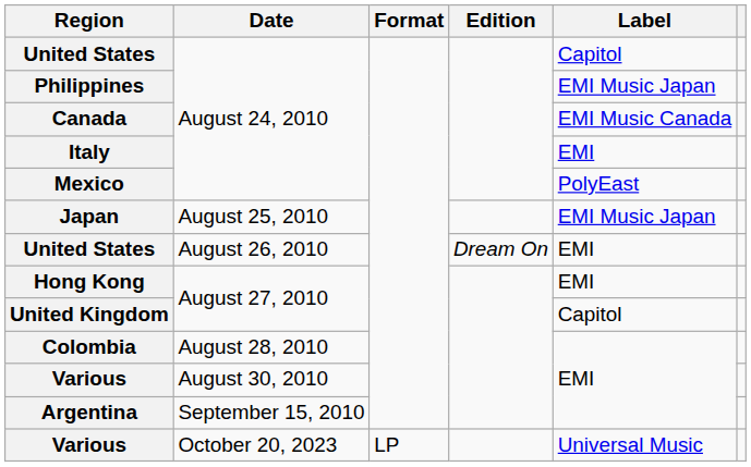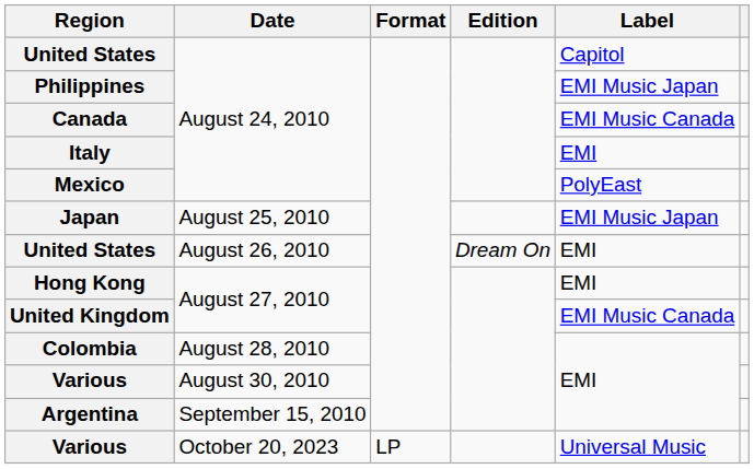United Kingdom | Label: Capitol -> EMI Music Canada
